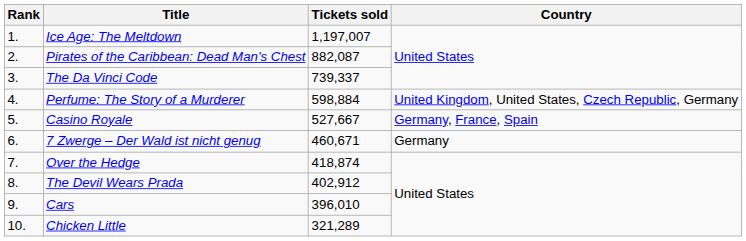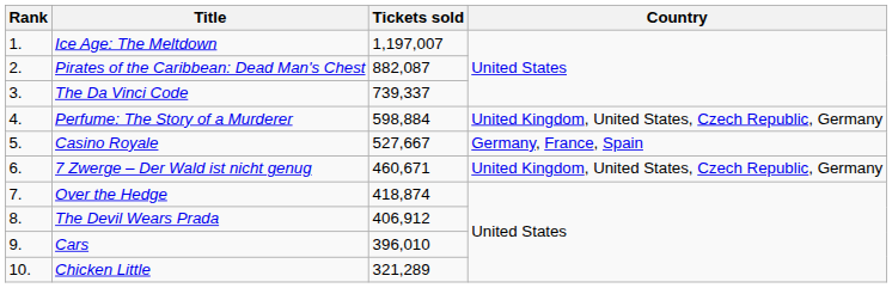7 Zwerge – Der Wald ist nicht genug | Country: Germany -> United Kingdom, United States, Czech Republic, Germany
The Devil Wears Prada | Tickets sold: 402,912 -> 406,912
